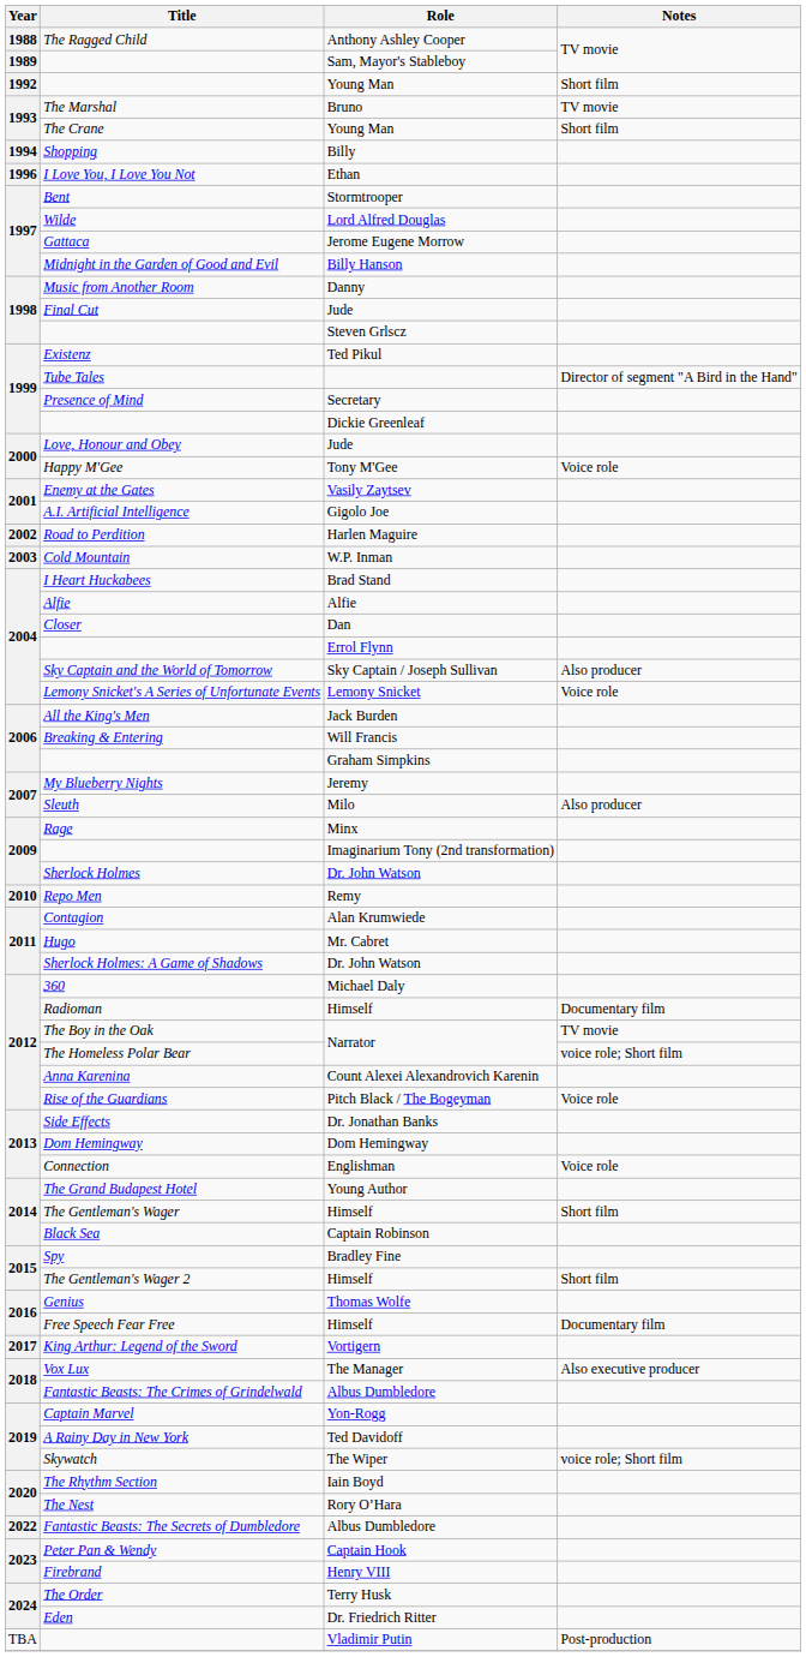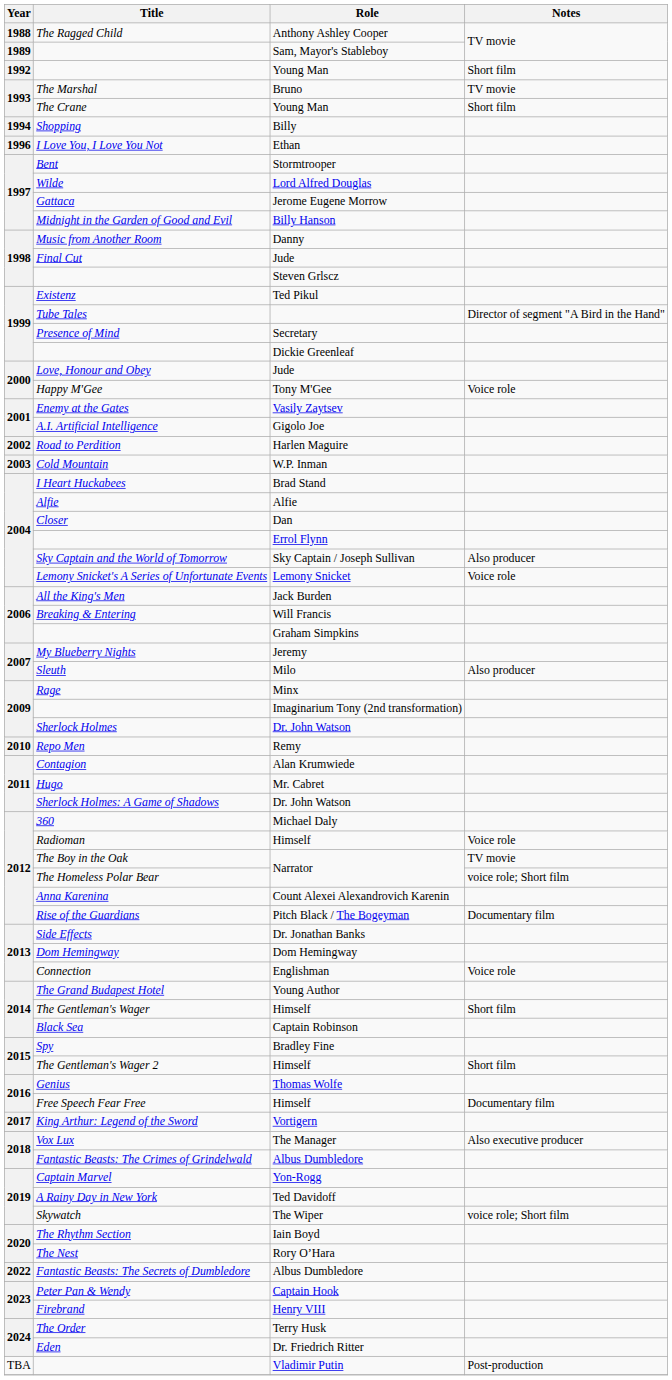Radioman | Notes: Documentary film -> Voice role
Rise of the Guardians | Notes: Voice role -> Documentary film
